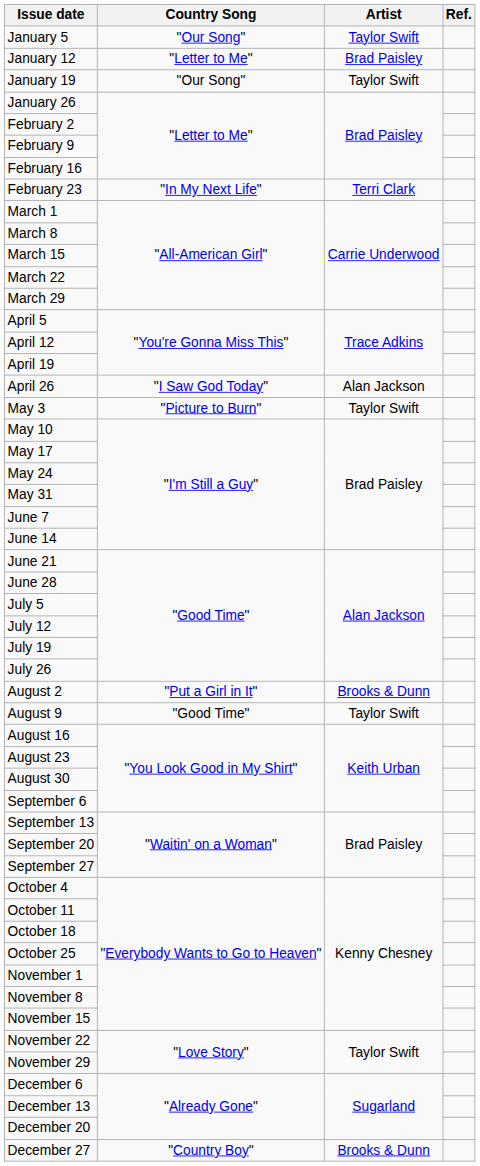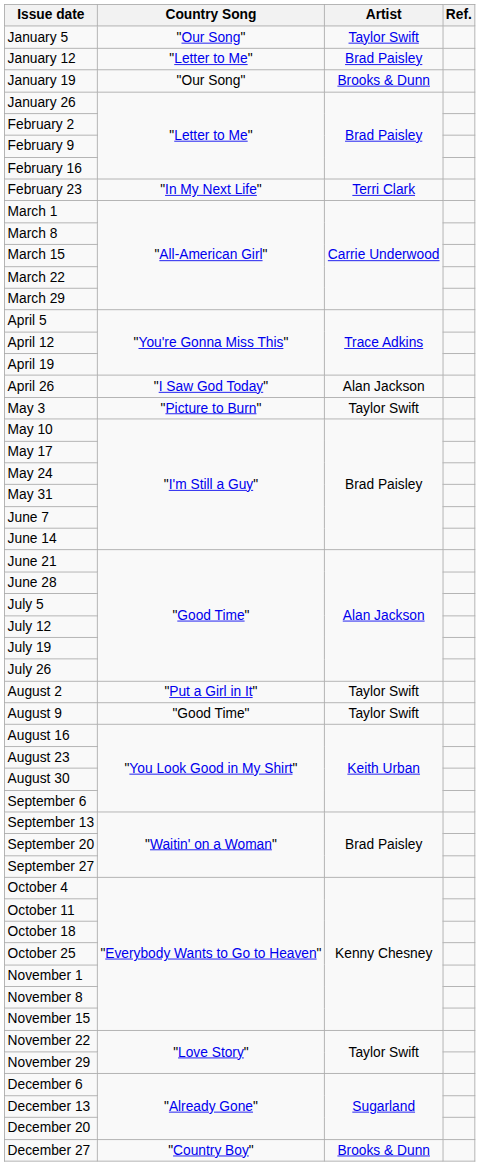January 19 | Artist: Taylor Swift -> Brooks & Dunn
August 2 | Artist: Brooks & Dunn -> Taylor Swift
